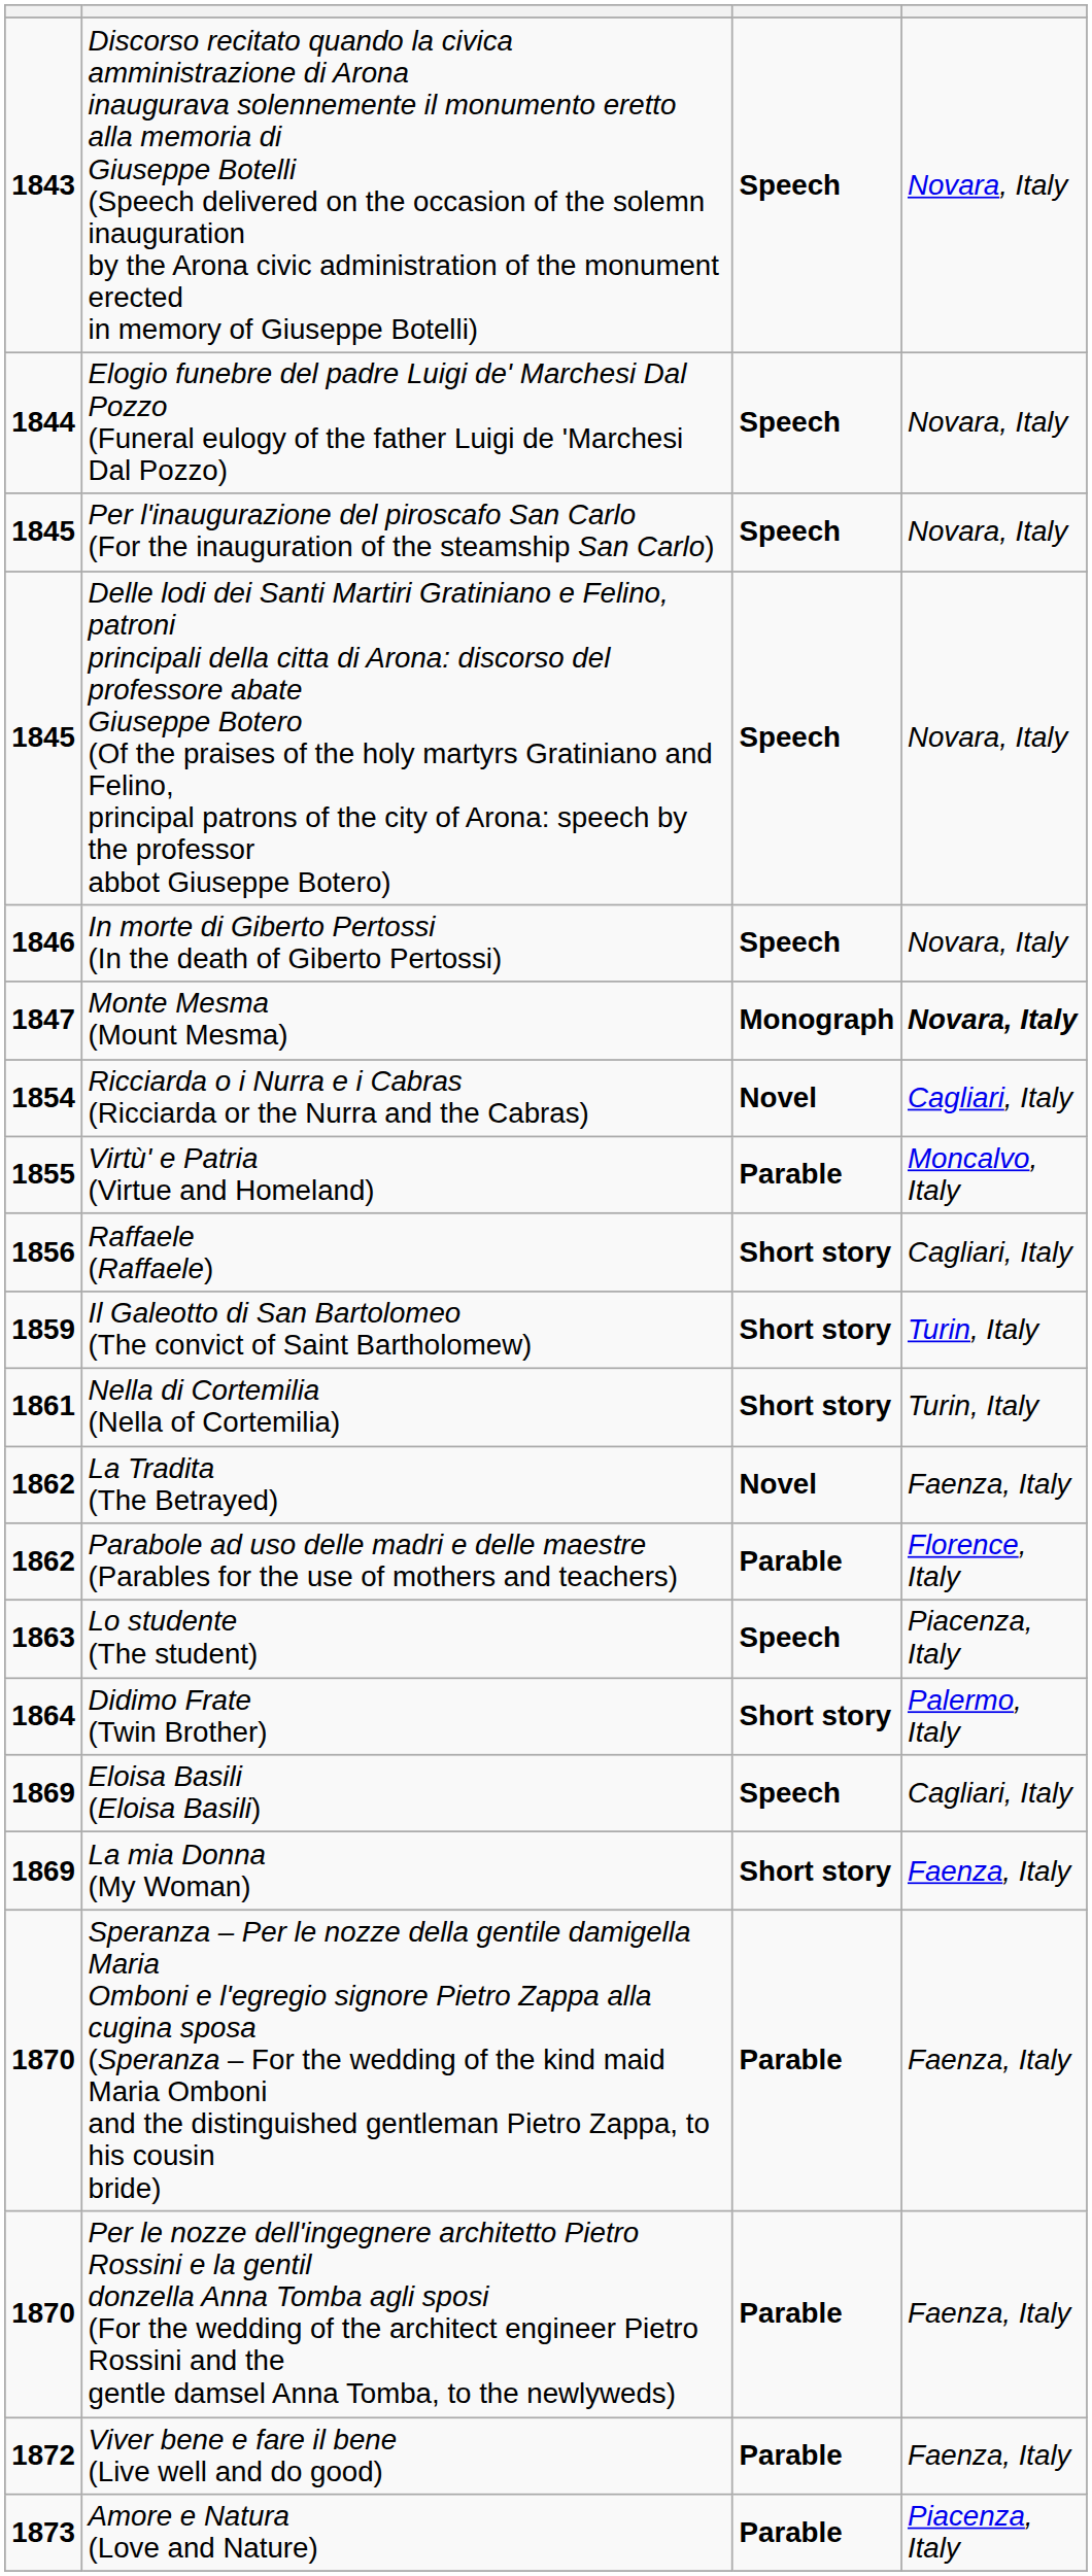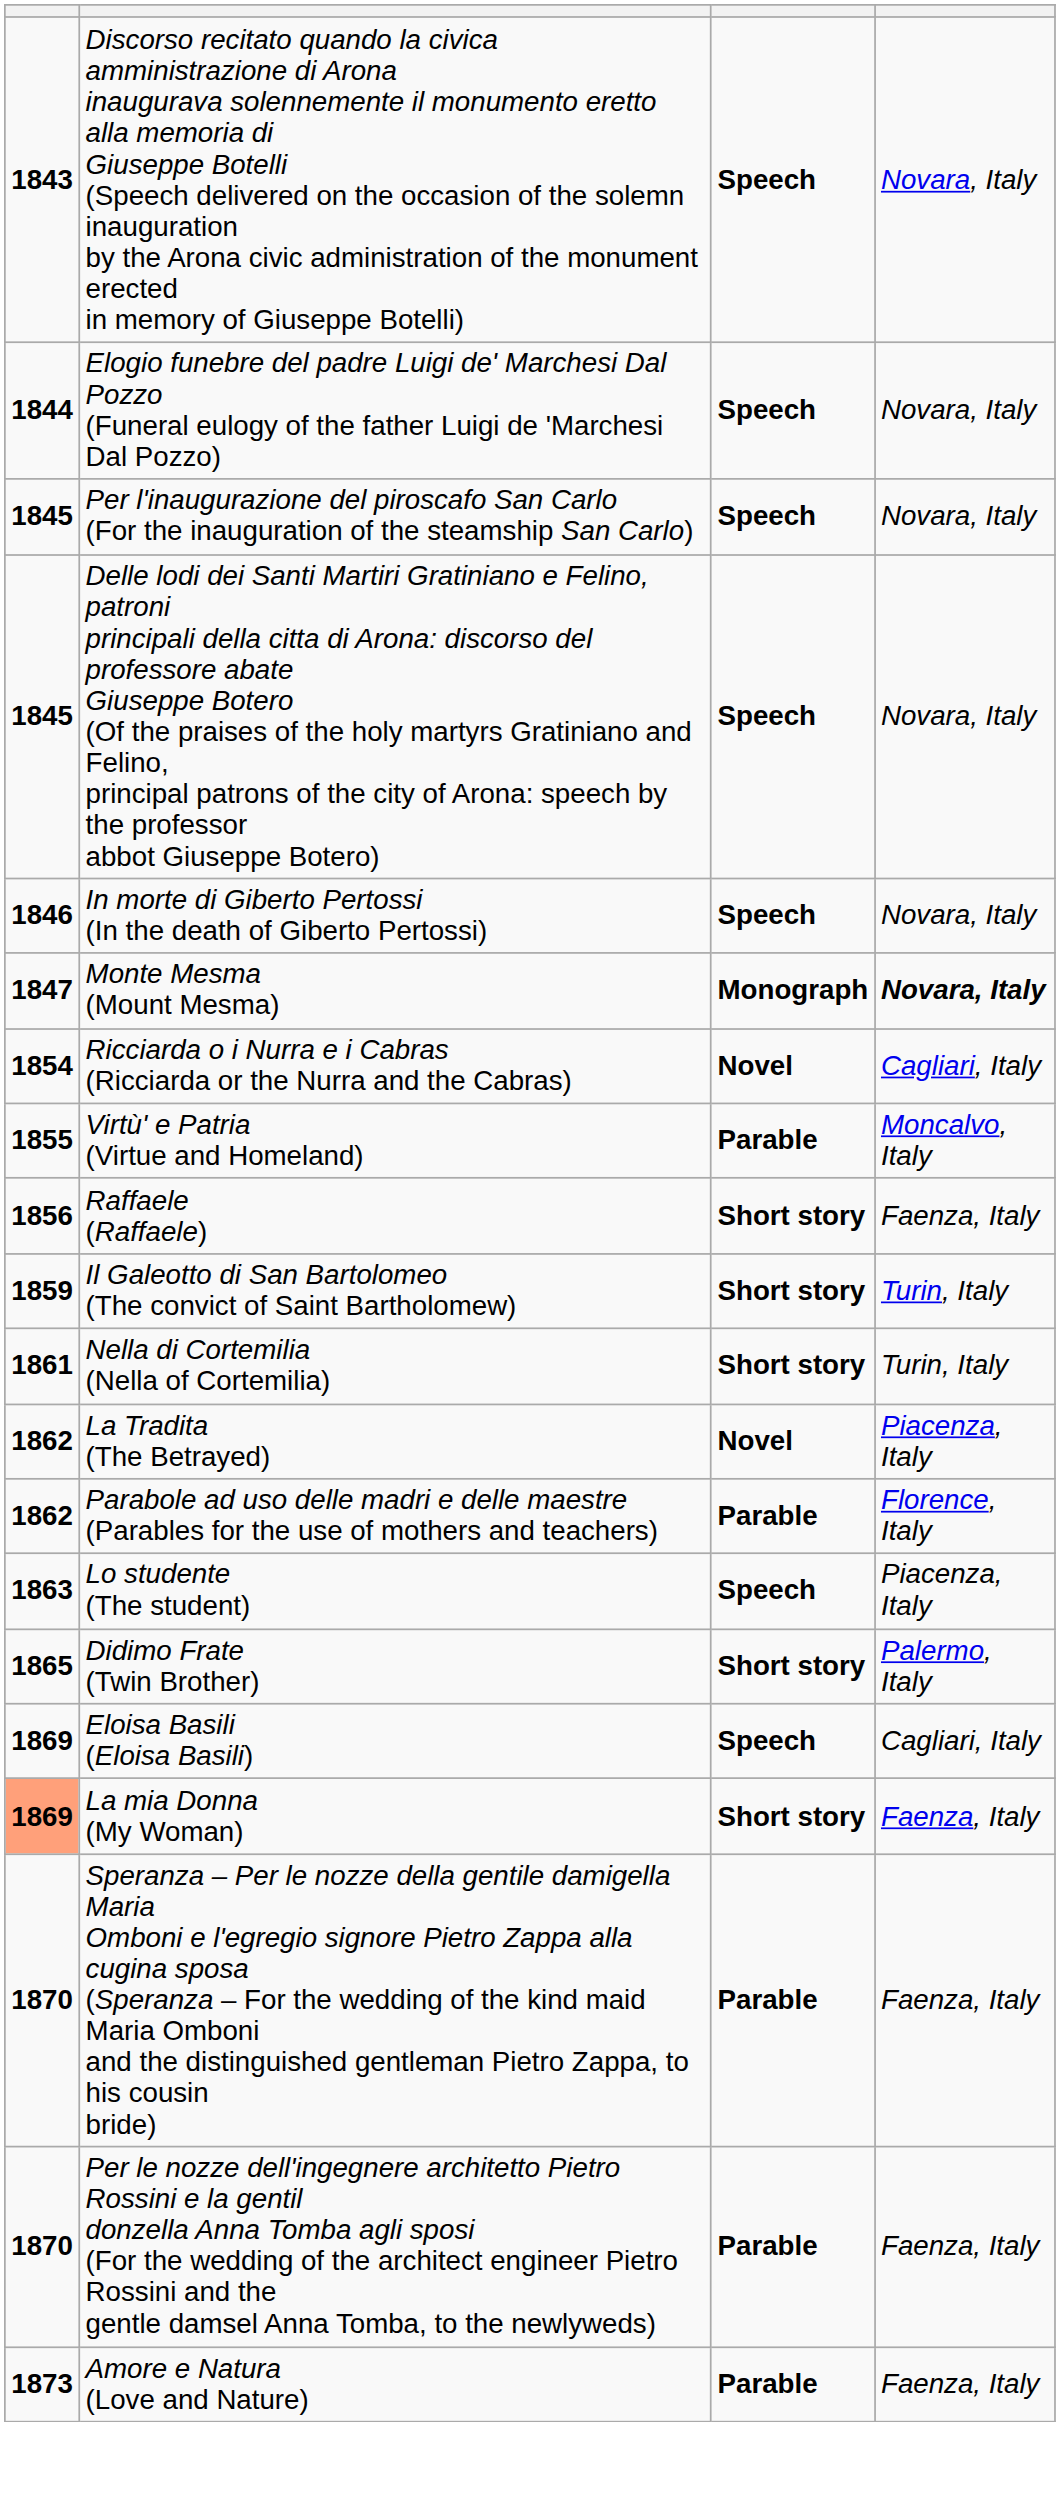Raffaele (Raffaele) | column 4: Cagliari, Italy -> Faenza, Italy
La Tradita (The Betrayed) | column 4: Faenza, Italy -> Piacenza, Italy
Didimo Frate (Twin Brother) | column 1: 1864 -> 1865
La mia Donna (My Woman) | column 1: no background -> lightsalmon background
- row: 1872 | Viver bene e fare il bene (Live well and do good) | Parable | Faenza, Italy
Amore e Natura (Love and Nature) | column 4: Piacenza, Italy -> Faenza, Italy
